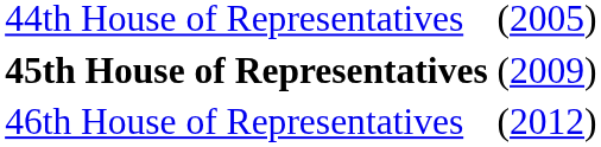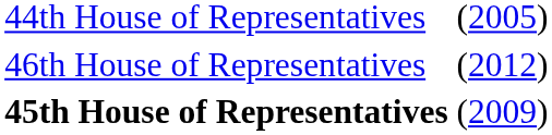rows swapped: 45th House of Representatives <-> 46th House of Representatives
